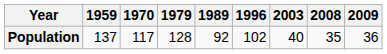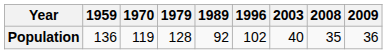Population | 1959: 137 -> 136
Population | 1970: 117 -> 119
